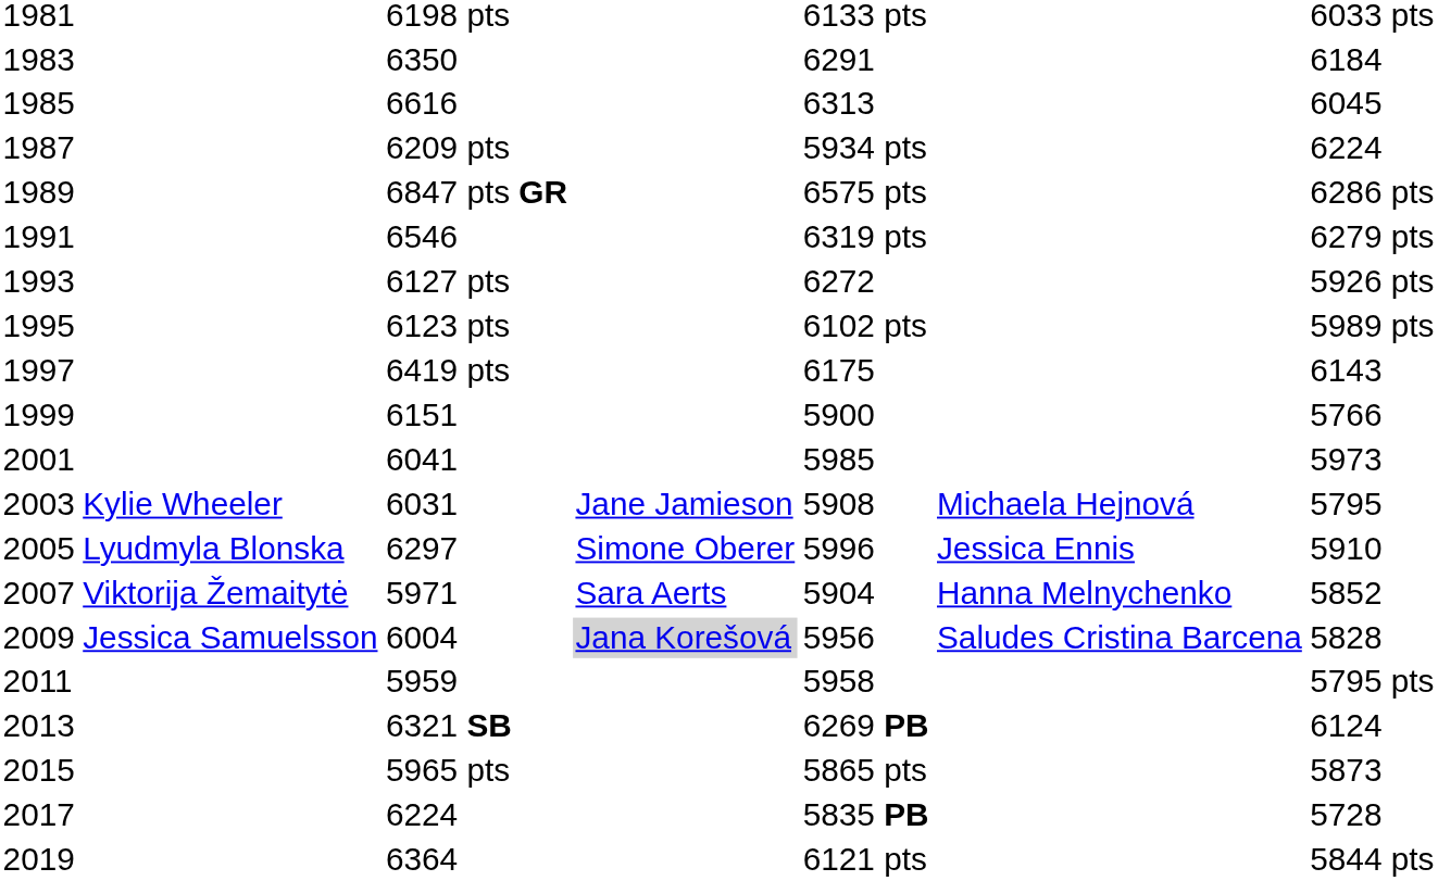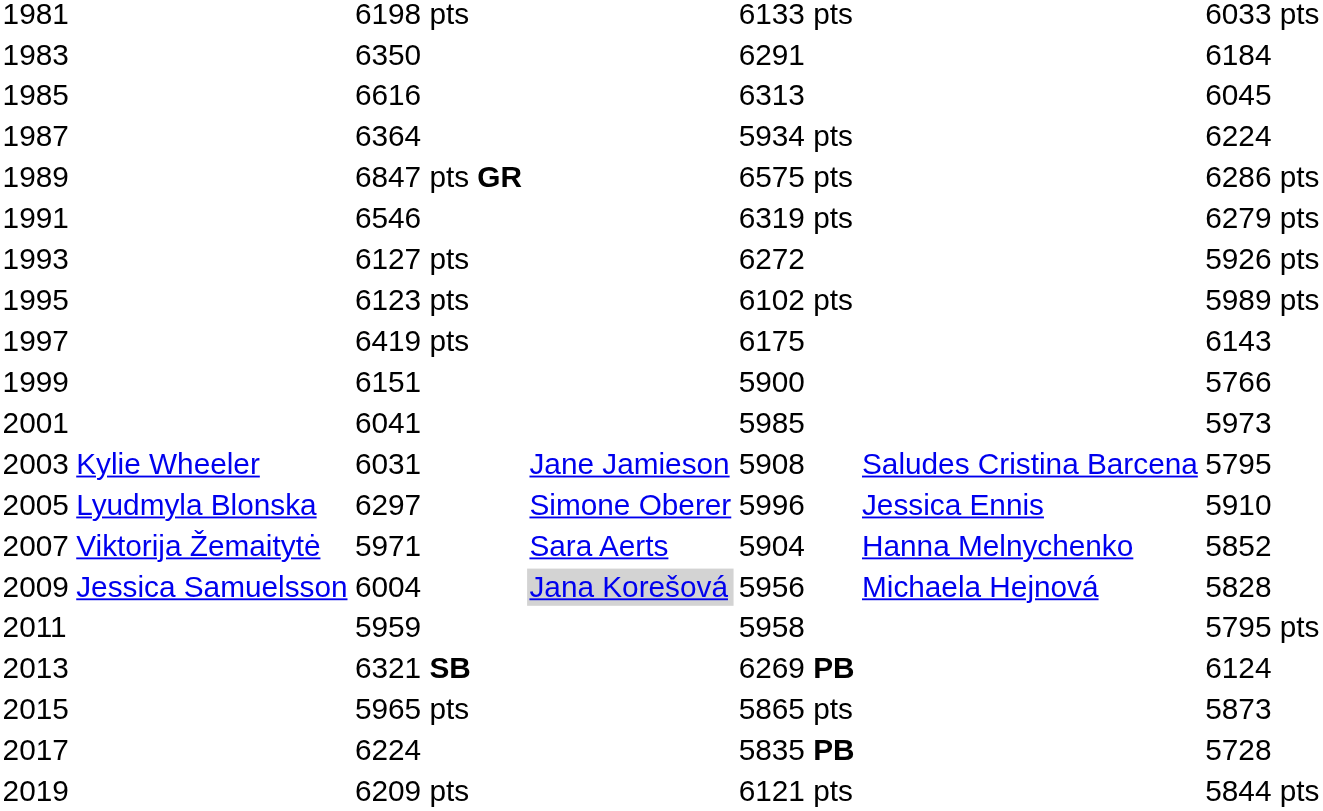1987 | column 3: 6209 pts -> 6364
2003 | column 6: Michaela Hejnová -> Saludes Cristina Barcena
2009 | column 6: Saludes Cristina Barcena -> Michaela Hejnová
2019 | column 3: 6364 -> 6209 pts
